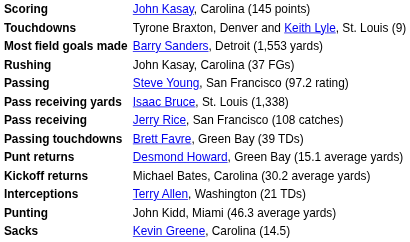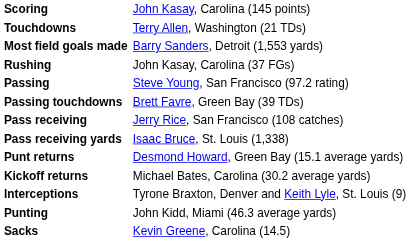Touchdowns | column 2: Tyrone Braxton, Denver and Keith Lyle, St. Louis (9) -> Terry Allen, Washington (21 TDs)
rows swapped: Passing touchdowns <-> Pass receiving yards
Interceptions | column 2: Terry Allen, Washington (21 TDs) -> Tyrone Braxton, Denver and Keith Lyle, St. Louis (9)
